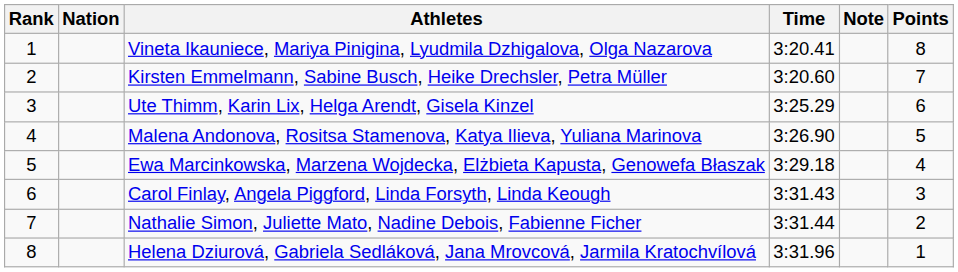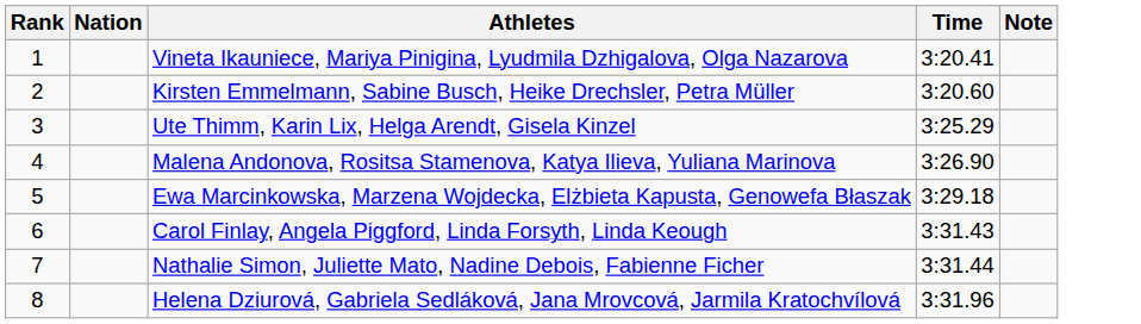- column: Points | 8 | 7 | 6 | 5 | 4 | 3 | 2 | 1
